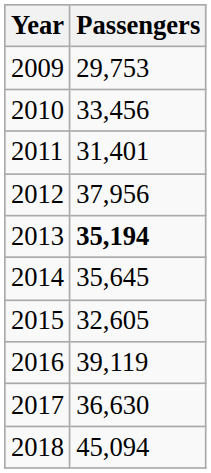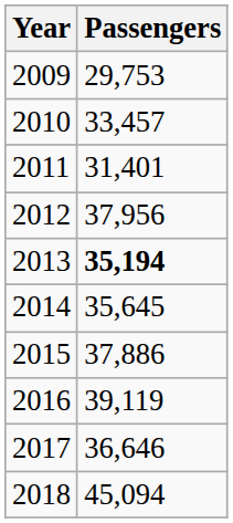2010 | Passengers: 33,456 -> 33,457
2015 | Passengers: 32,605 -> 37,886
2017 | Passengers: 36,630 -> 36,646
